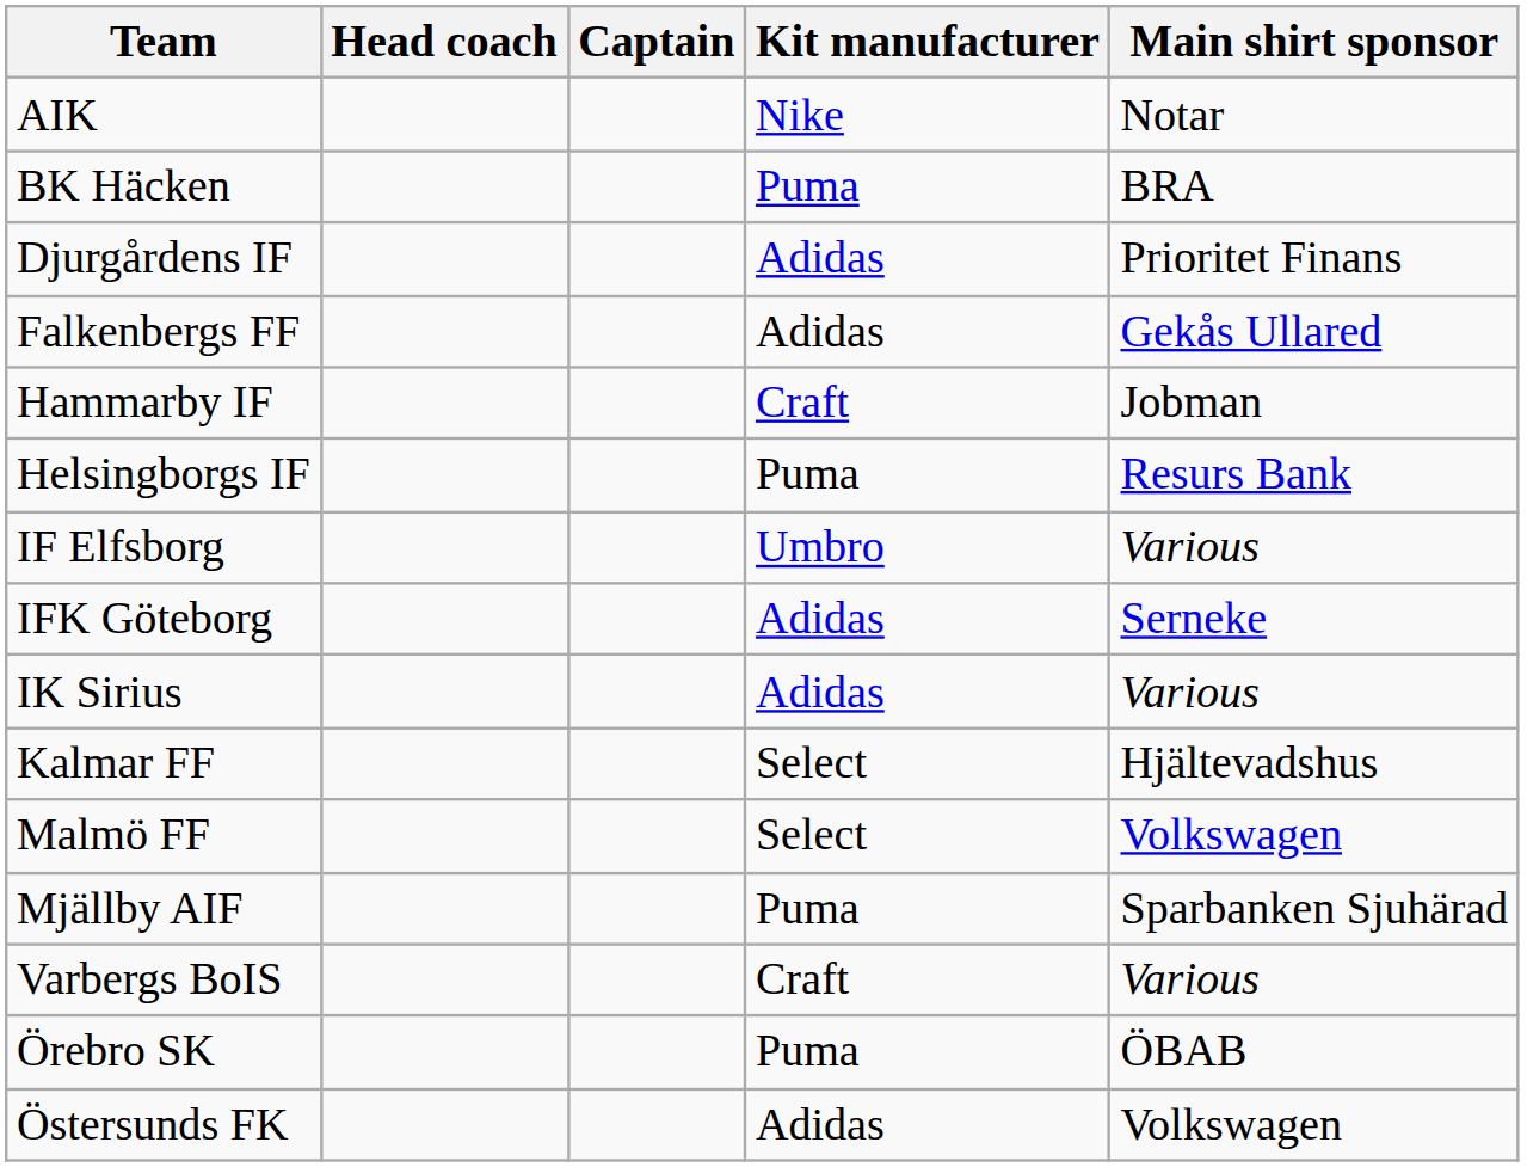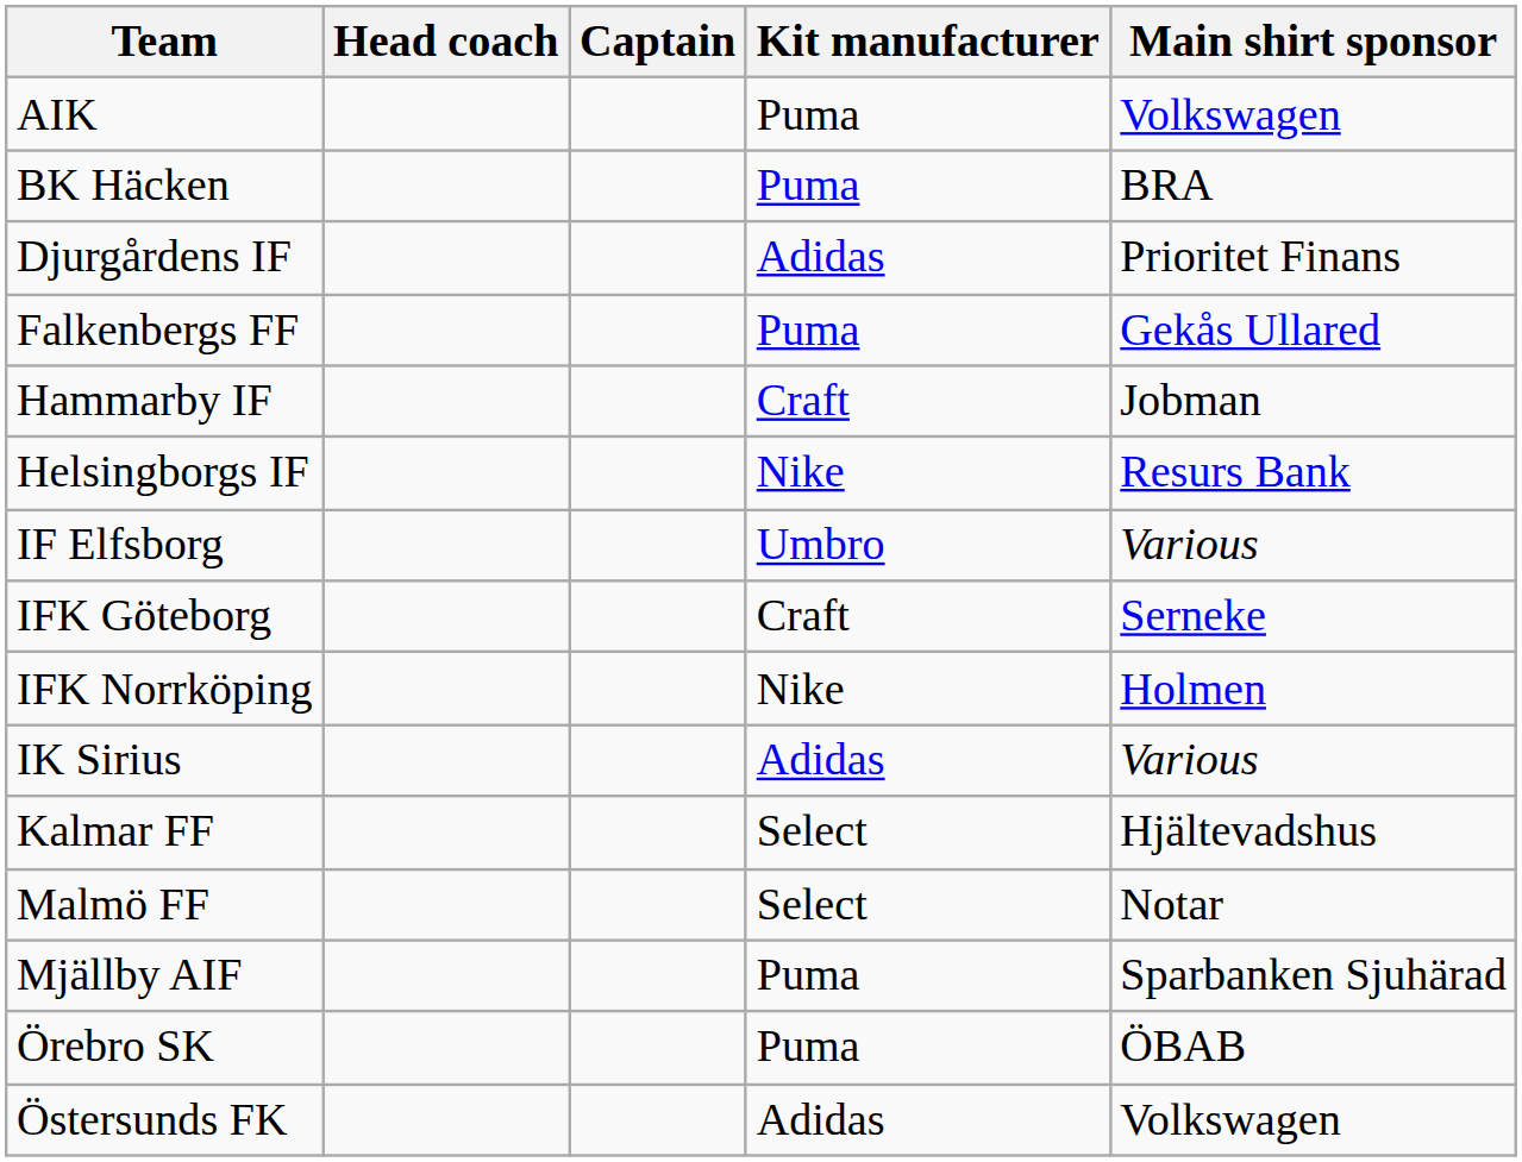AIK | Kit manufacturer: Nike -> Puma
AIK | Main shirt sponsor: Notar -> Volkswagen
Falkenbergs FF | Kit manufacturer: Adidas -> Puma
Helsingborgs IF | Kit manufacturer: Puma -> Nike
IFK Göteborg | Kit manufacturer: Adidas -> Craft
+ row: IFK Norrköping | Nike | Holmen
Malmö FF | Main shirt sponsor: Volkswagen -> Notar
- row: Varbergs BoIS | Craft | Various
